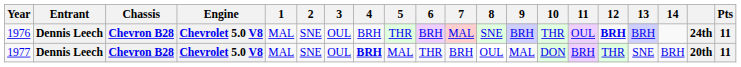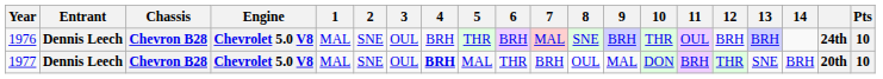1976 | 12: bold -> normal
1976 | Pts: 11 -> 10
1977 | Pts: 11 -> 10
